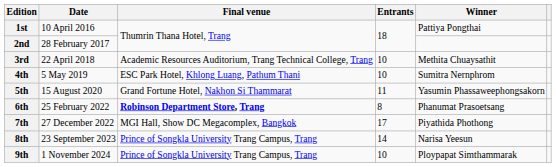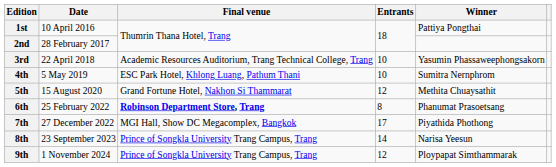3rd | Winner: Methita Chuaysathit -> Yasumin Phassaweephongsakorn
5th | Entrants: 11 -> 12
5th | Winner: Yasumin Phassaweephongsakorn -> Methita Chuaysathit
9th | Entrants: 10 -> 12
